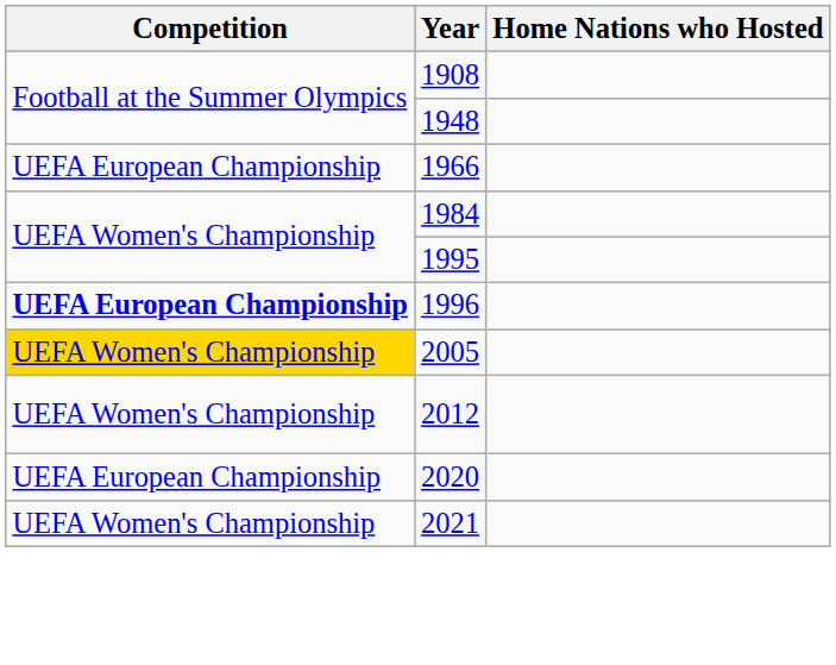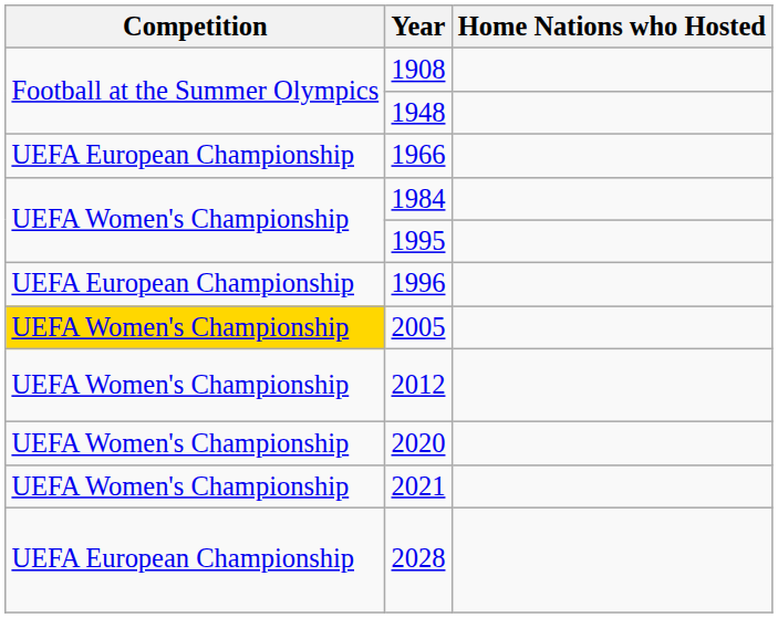1996 | Competition: bold -> normal
2020 | Competition: UEFA European Championship -> UEFA Women's Championship
+ row: UEFA European Championship | 2028
